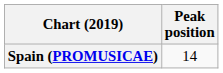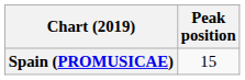Spain (PROMUSICAE) | Peak position: 14 -> 15
